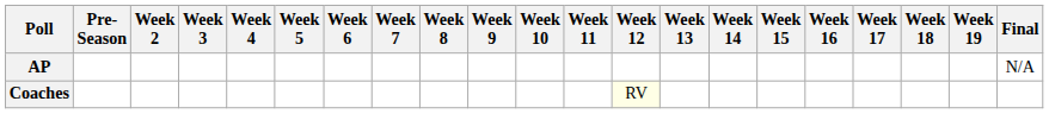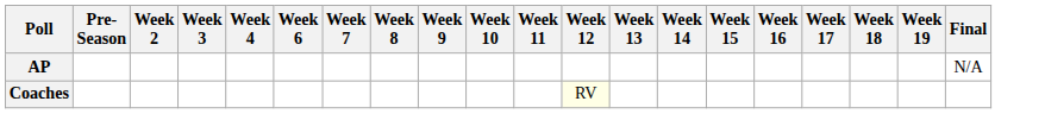- column: Week 5
